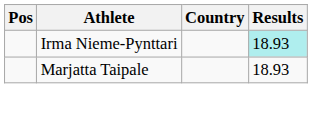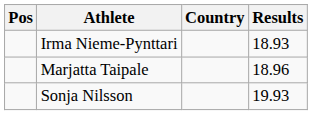Irma Nieme-Pynttari | Results: paleturquoise background -> no background
Marjatta Taipale | Results: 18.93 -> 18.96
+ row: Sonja Nilsson | 19.93
